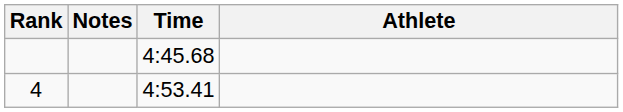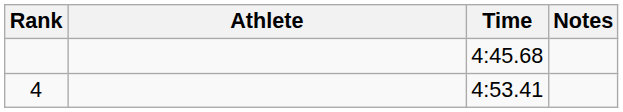columns swapped: Athlete <-> Notes
